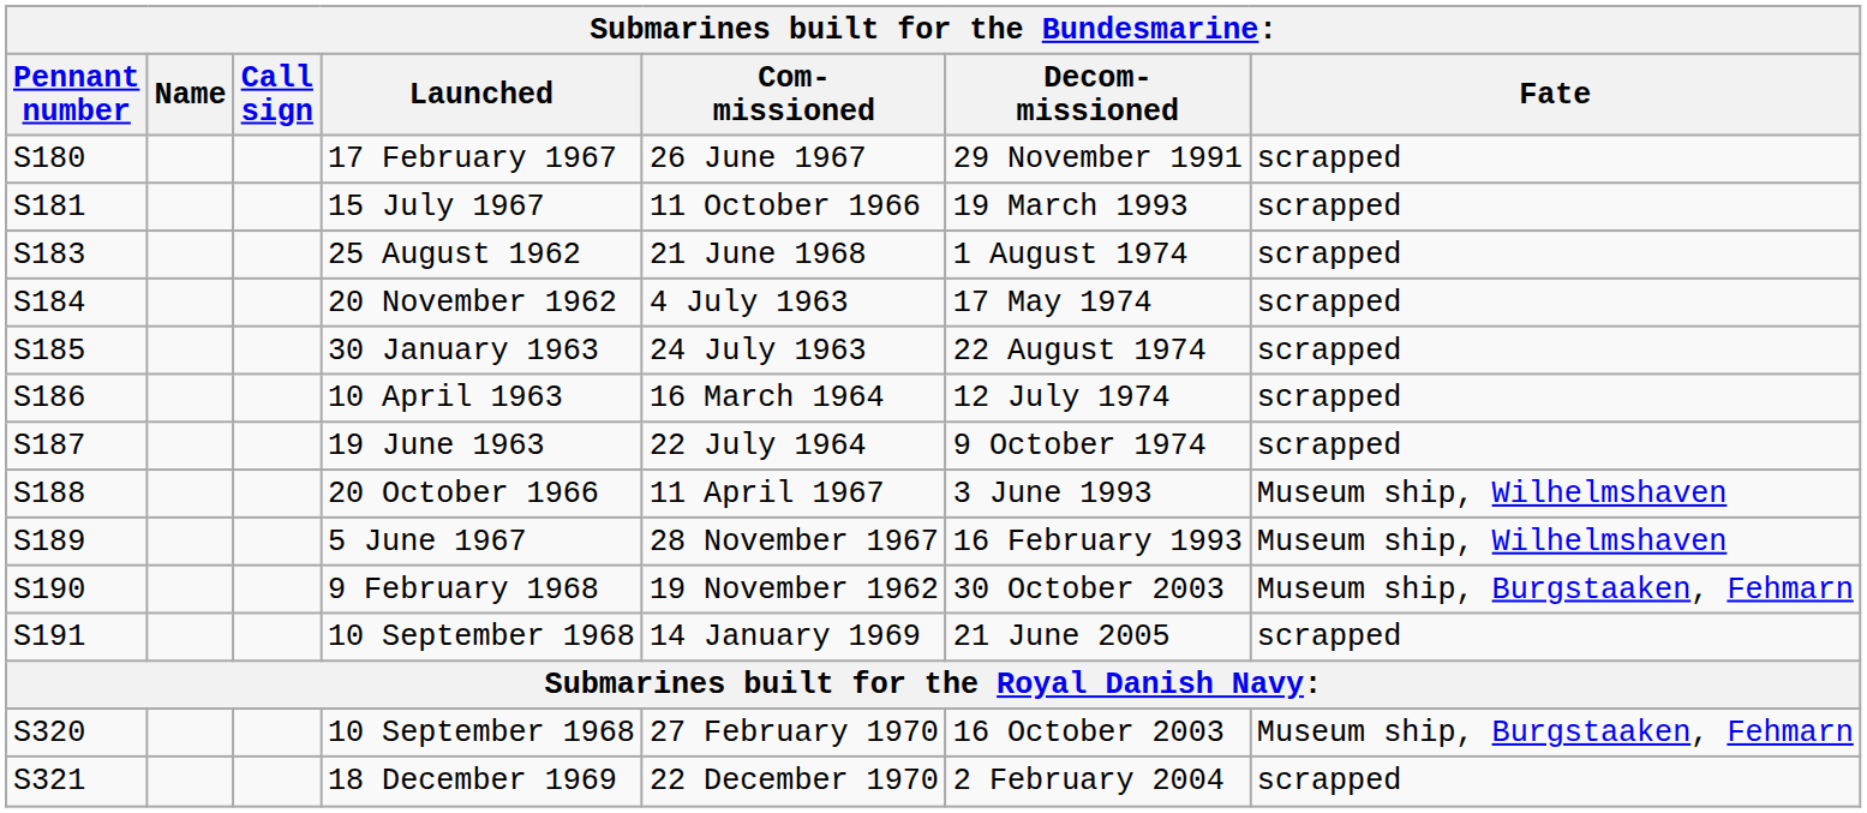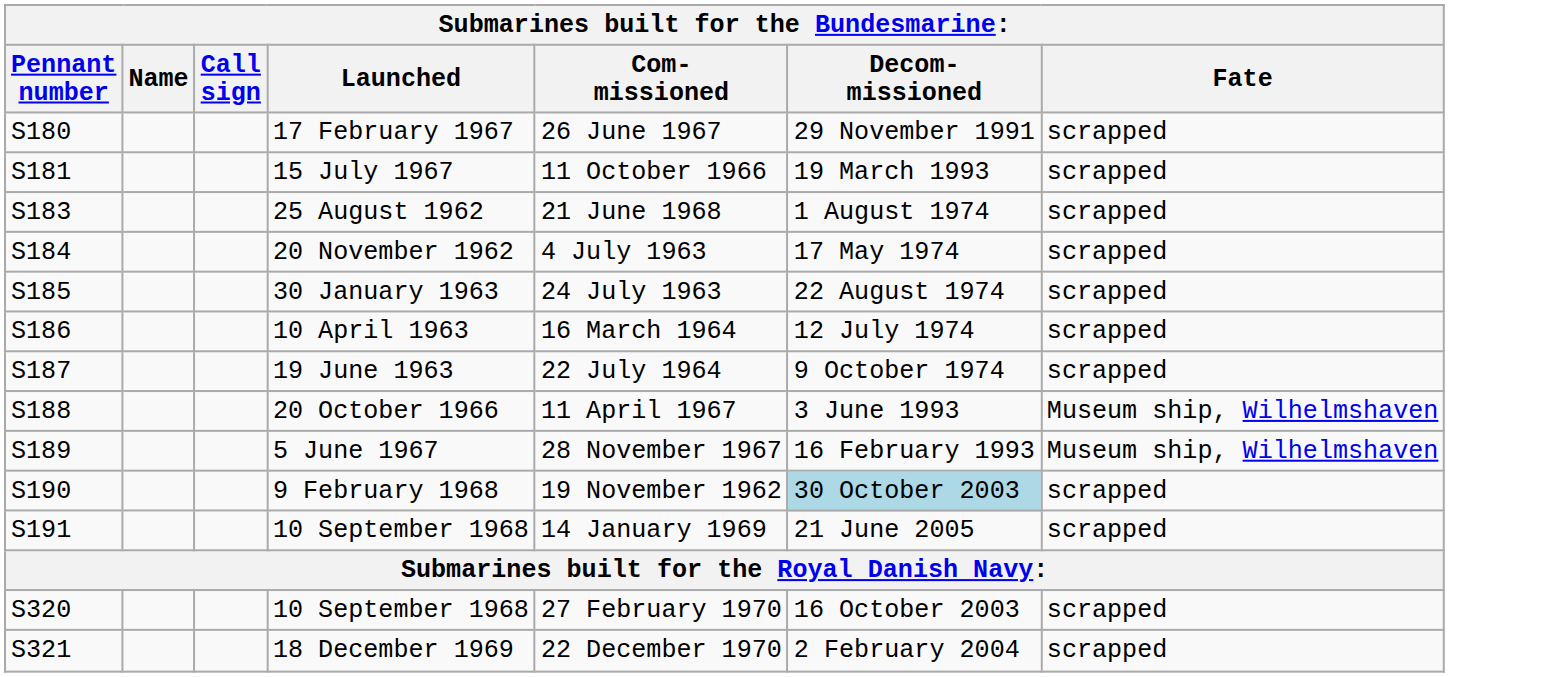9 February 1968 | Decom- missioned: no background -> lightblue background
9 February 1968 | Fate: Museum ship, Burgstaaken, Fehmarn -> scrapped
S320 / 10 September 1968 | Fate: Museum ship, Burgstaaken, Fehmarn -> scrapped
